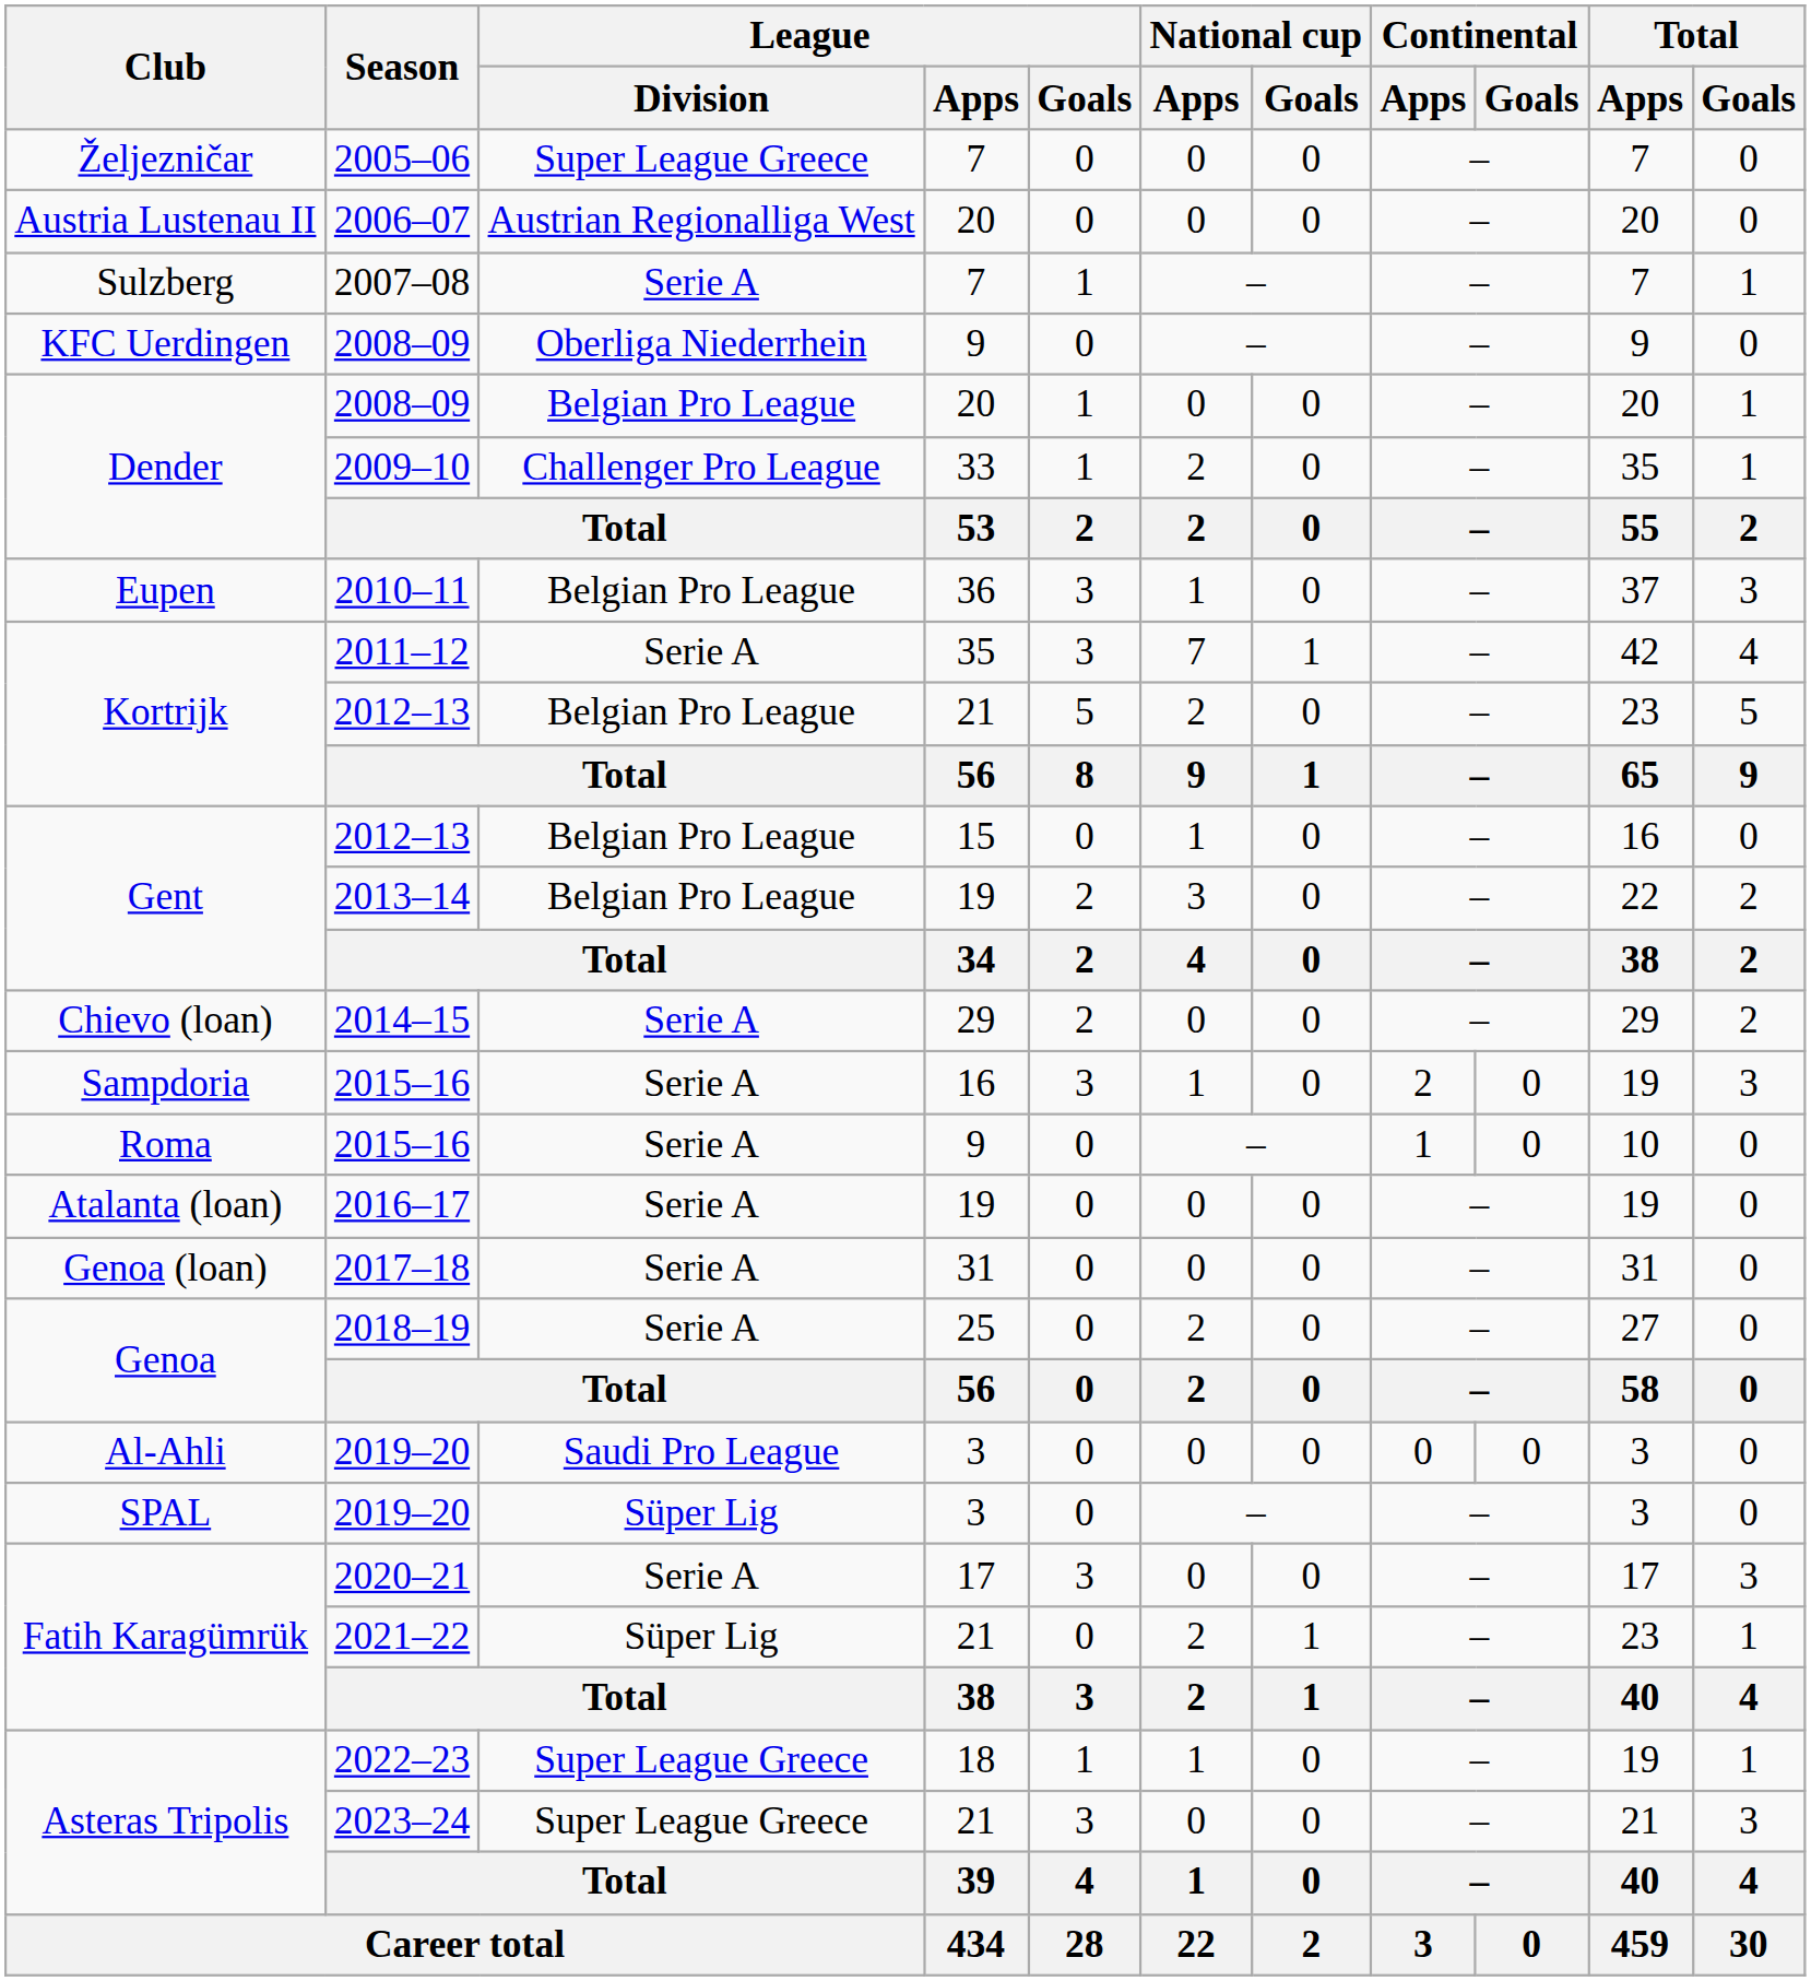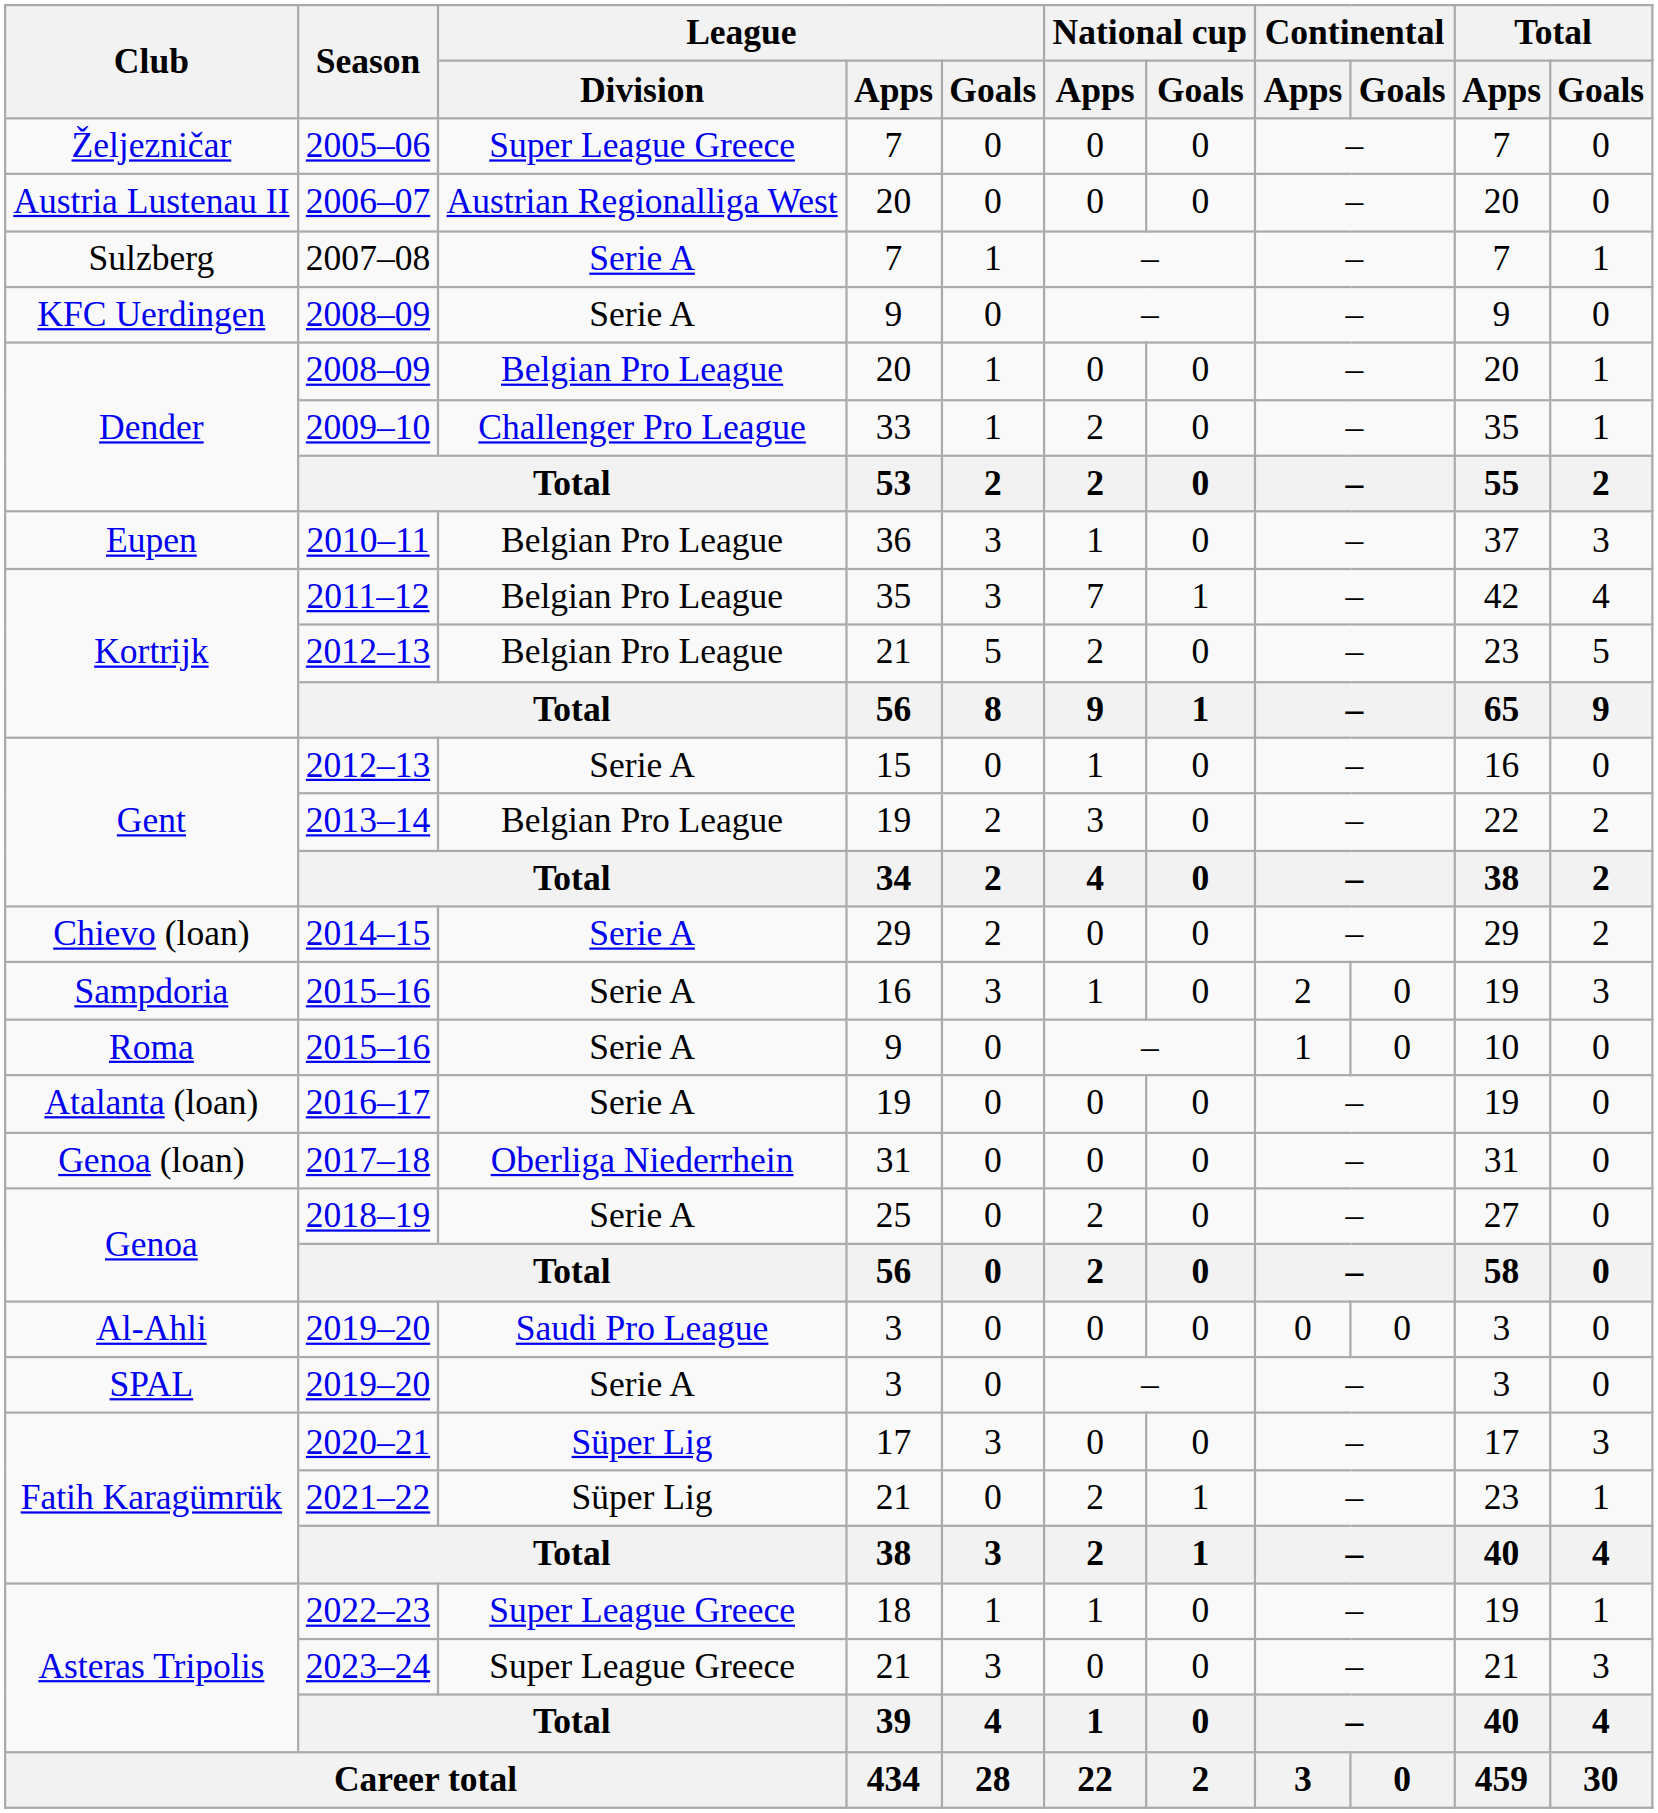KFC Uerdingen / 2008–09 | League / Division: Oberliga Niederrhein -> Serie A
2011–12 | League / Division: Serie A -> Belgian Pro League
Gent / 2012–13 | League / Division: Belgian Pro League -> Serie A
2017–18 | League / Division: Serie A -> Oberliga Niederrhein
SPAL / 2019–20 | League / Division: Süper Lig -> Serie A
2020–21 | League / Division: Serie A -> Süper Lig
